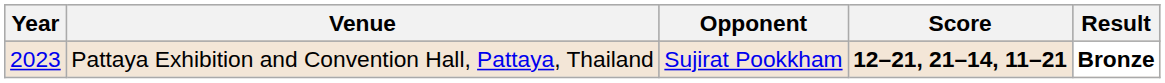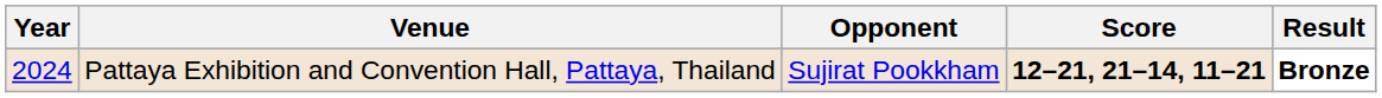Pattaya Exhibition and Convention Hall, Pattaya, Thailand | Year: 2023 -> 2024
